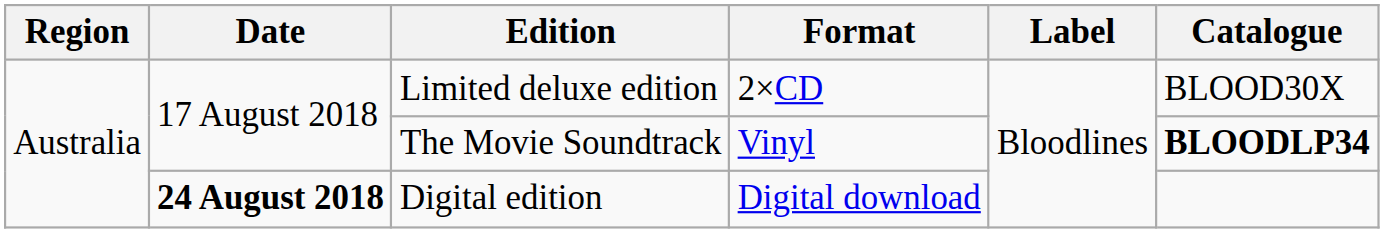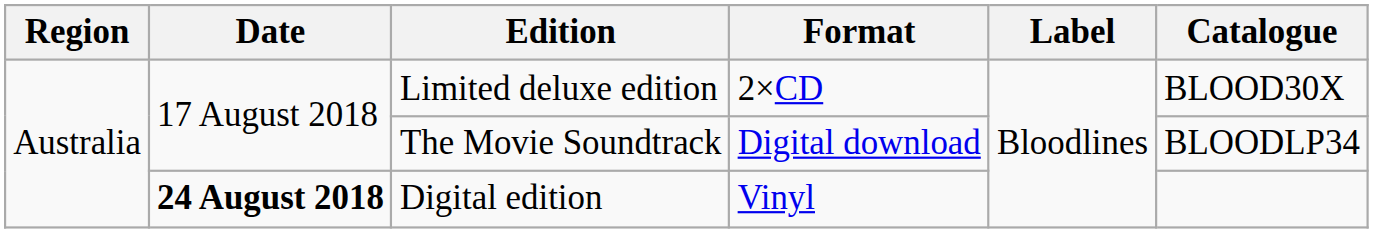The Movie Soundtrack | Format: Vinyl -> Digital download
The Movie Soundtrack | Catalogue: bold -> normal
Digital edition | Format: Digital download -> Vinyl
